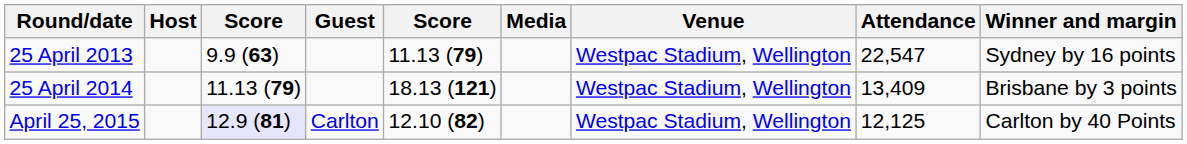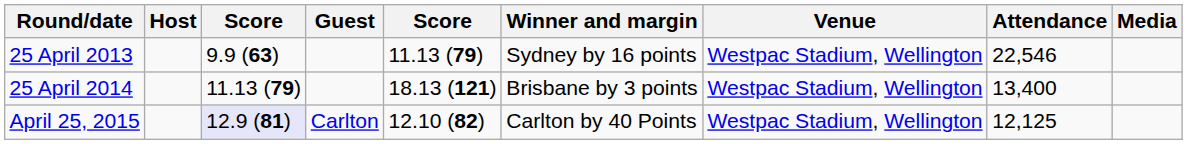columns swapped: Winner and margin <-> Media
25 April 2013 | Attendance: 22,547 -> 22,546
25 April 2014 | Attendance: 13,409 -> 13,400
